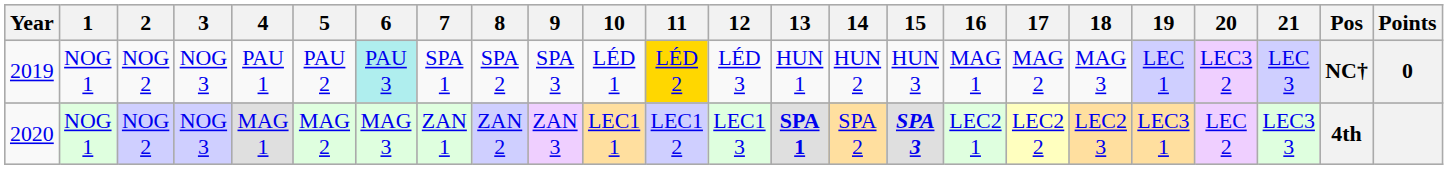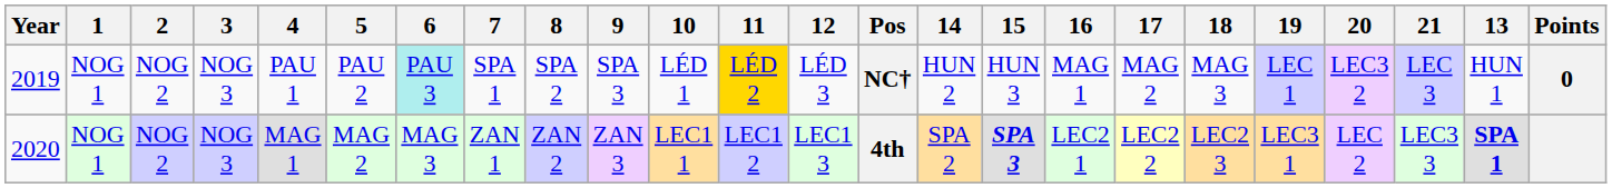columns swapped: 13 <-> Pos
